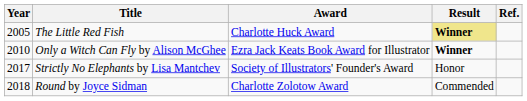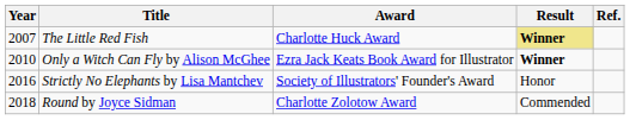The Little Red Fish | Year: 2005 -> 2007
Strictly No Elephants by Lisa Mantchev | Year: 2017 -> 2016
